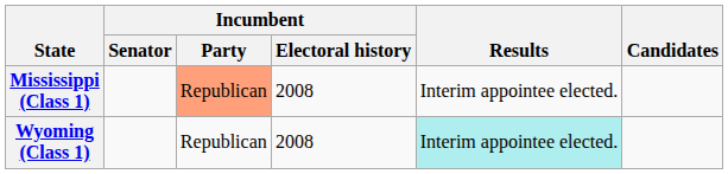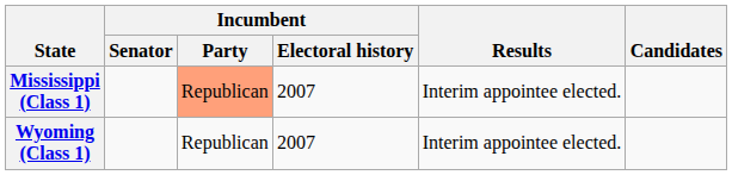Mississippi (Class 1) | Incumbent / Electoral history: 2008 -> 2007
Wyoming (Class 1) | Incumbent / Electoral history: 2008 -> 2007
Wyoming (Class 1) | Results: paleturquoise background -> no background
